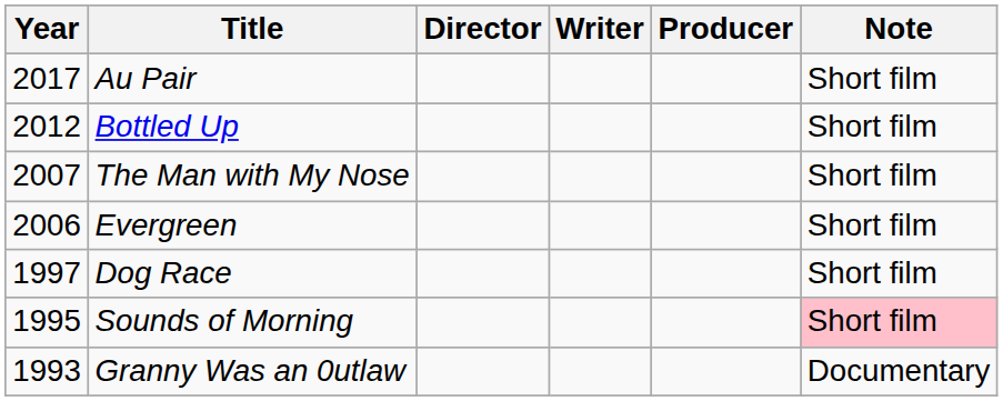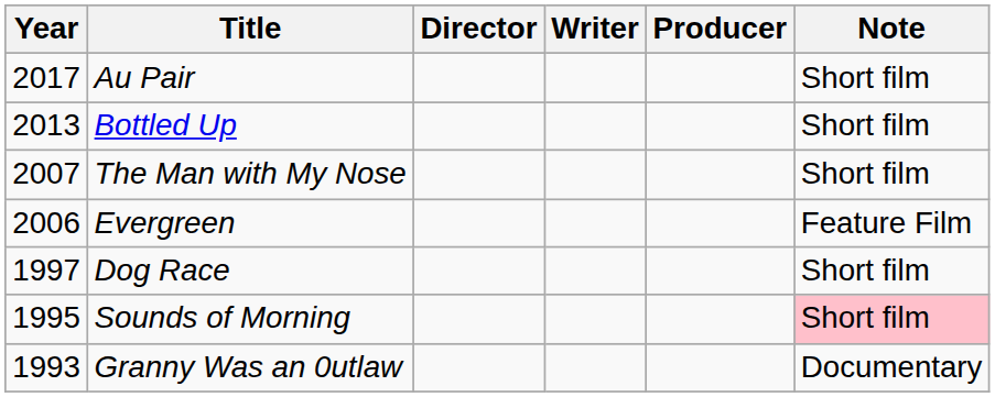Bottled Up | Year: 2012 -> 2013
Evergreen | Note: Short film -> Feature Film
